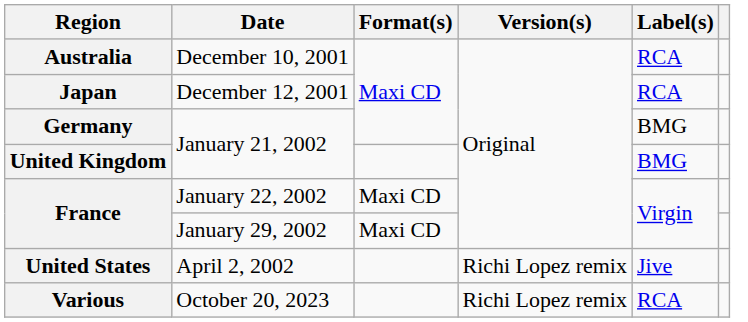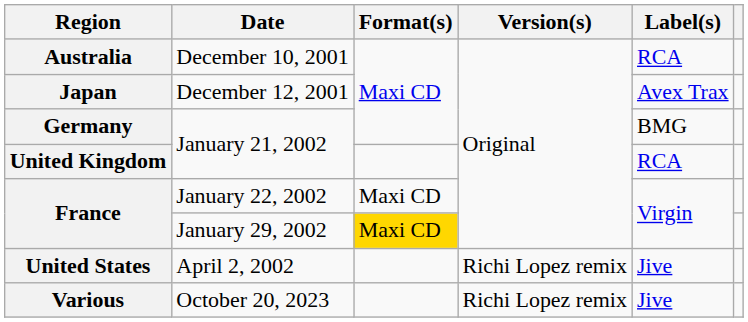Japan | Label(s): RCA -> Avex Trax
United Kingdom | Label(s): BMG -> RCA
France / January 29, 2002 | Format(s): no background -> gold background
Various | Label(s): RCA -> Jive
